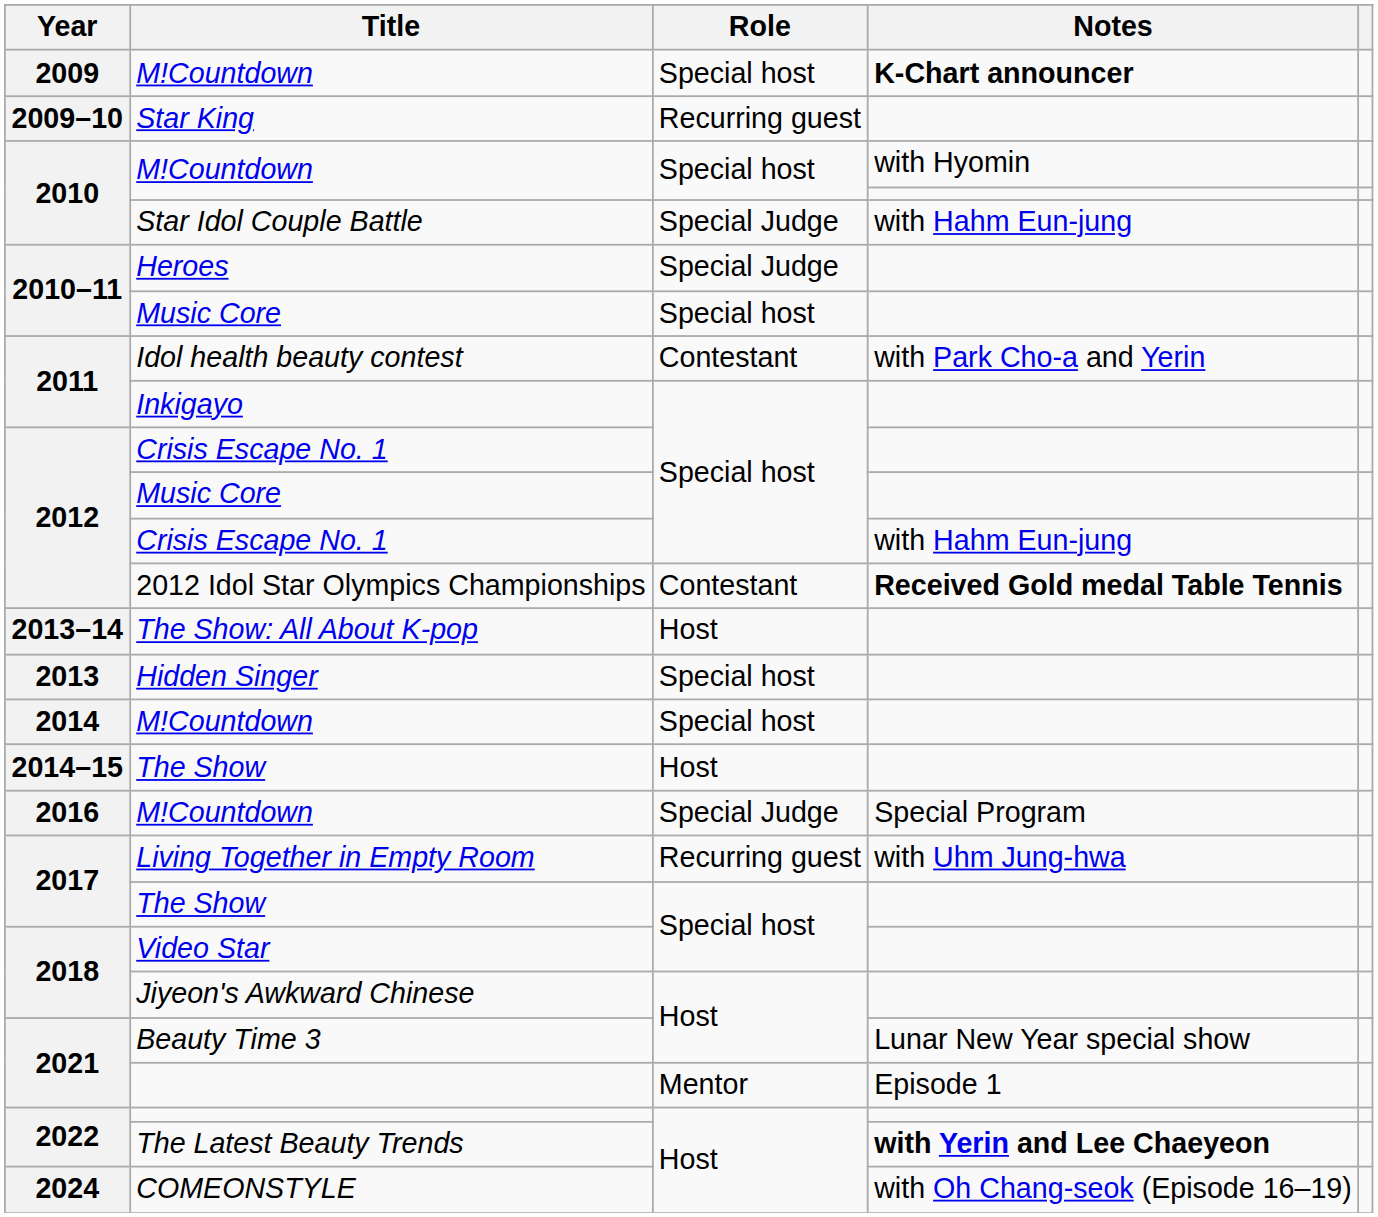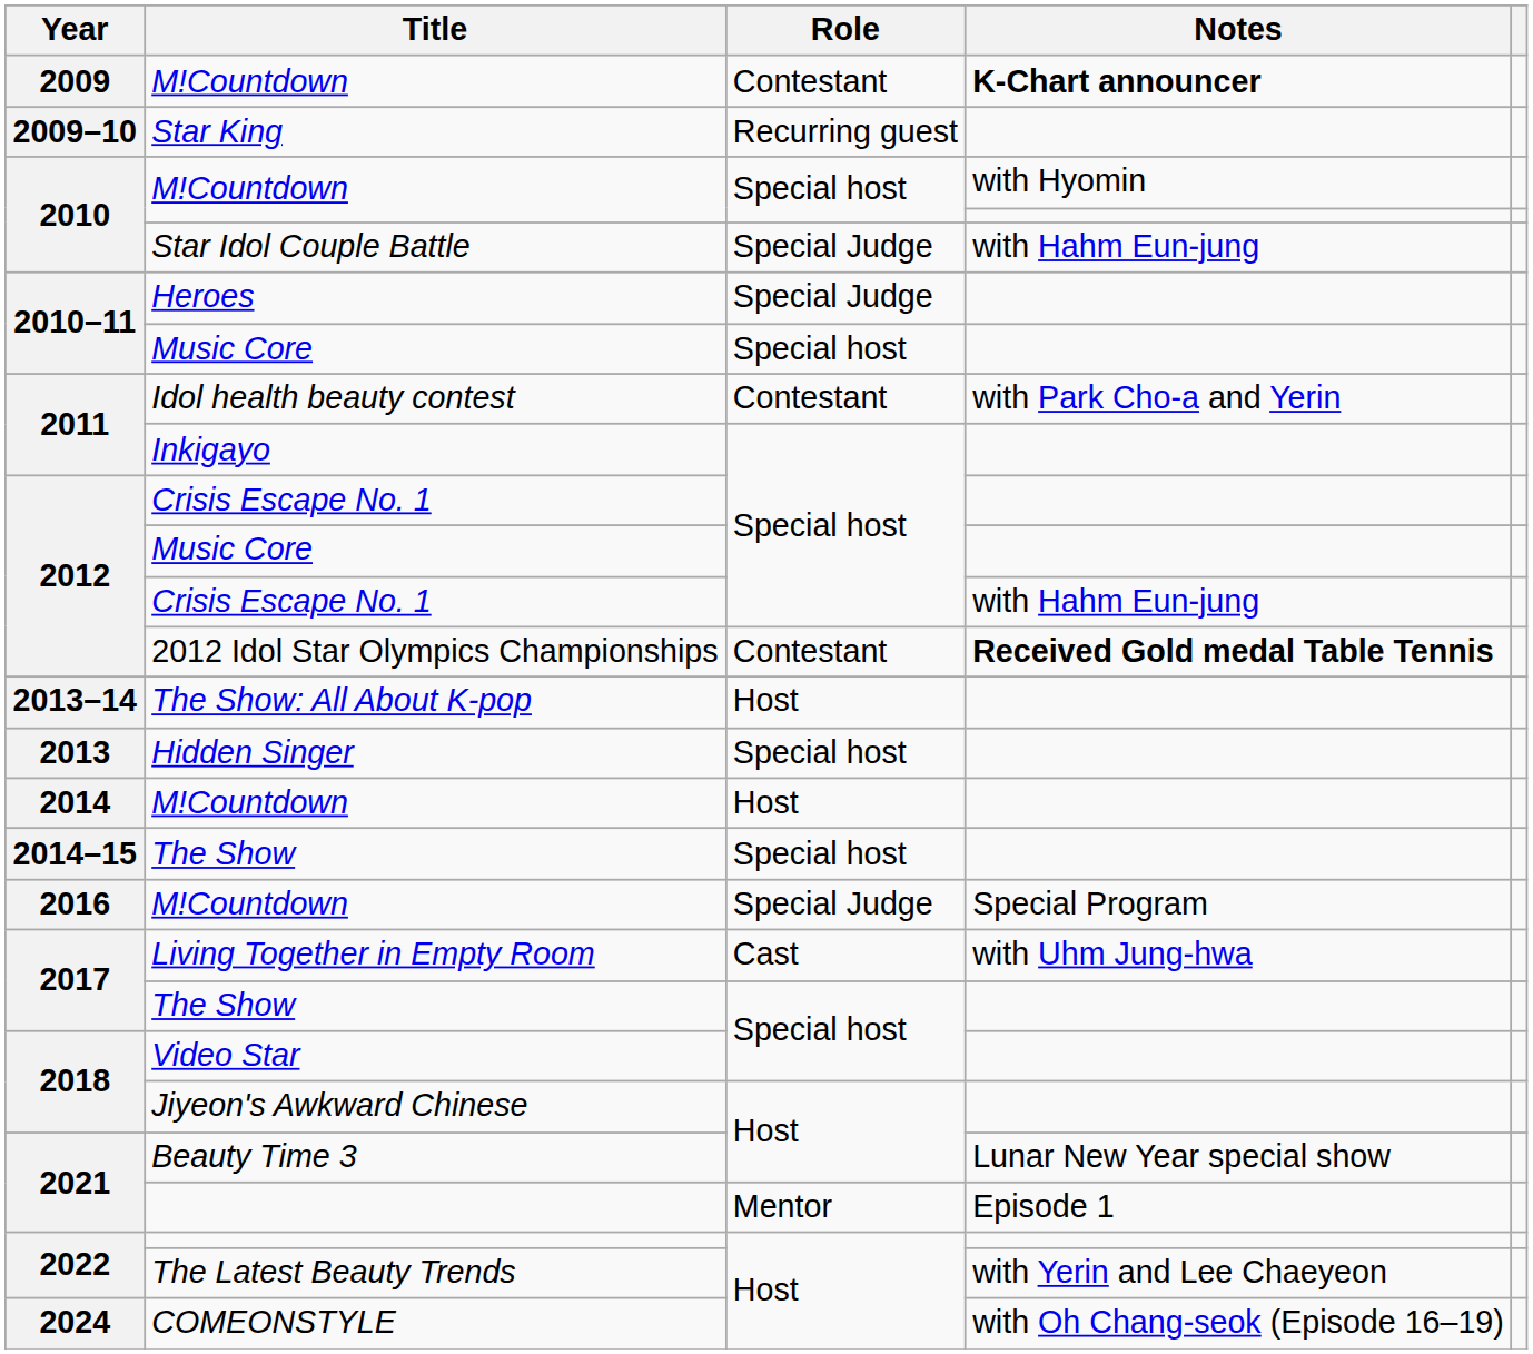2009 / M!Countdown | Role: Special host -> Contestant
2014 / M!Countdown | Role: Special host -> Host
2014–15 / The Show | Role: Host -> Special host
Living Together in Empty Room | Role: Recurring guest -> Cast
The Latest Beauty Trends | Notes: bold -> normal
